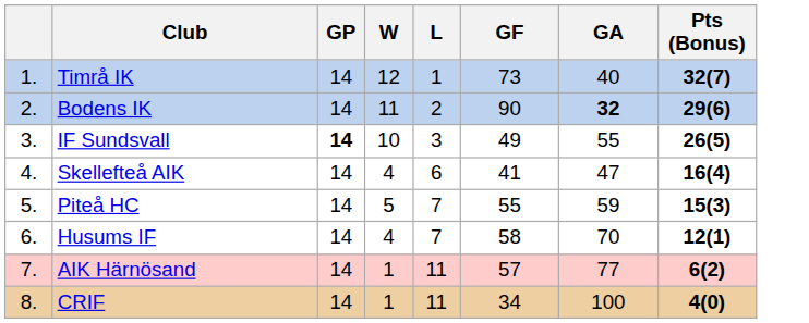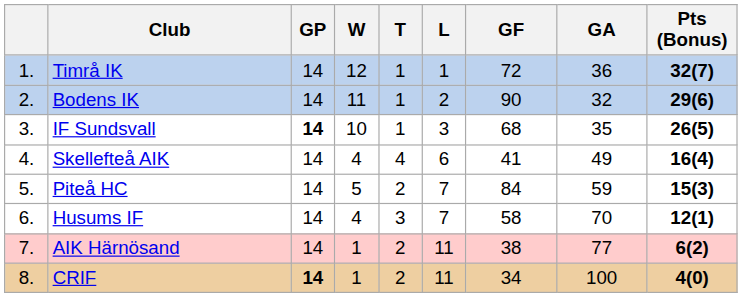+ column: T | 1 | 1 | 1 | 4 | 2 | 3 | 2 | 2
Timrå IK | GF: 73 -> 72
Timrå IK | GA: 40 -> 36
Bodens IK | GA: bold -> normal
IF Sundsvall | GF: 49 -> 68
IF Sundsvall | GA: 55 -> 35
Skellefteå AIK | GA: 47 -> 49
Piteå HC | GF: 55 -> 84
AIK Härnösand | GF: 57 -> 38
CRIF | GP: normal -> bold
